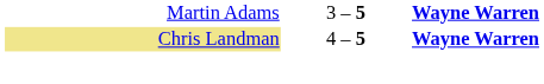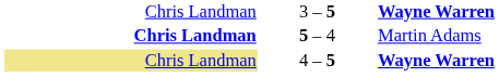3 – 5 | column 1: Martin Adams -> Chris Landman
+ row: Chris Landman | 5 – 4 | Martin Adams
